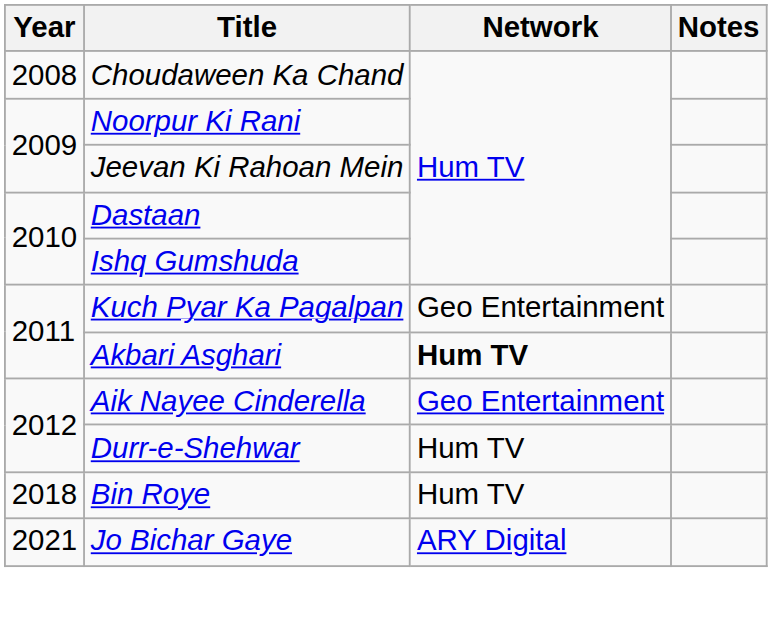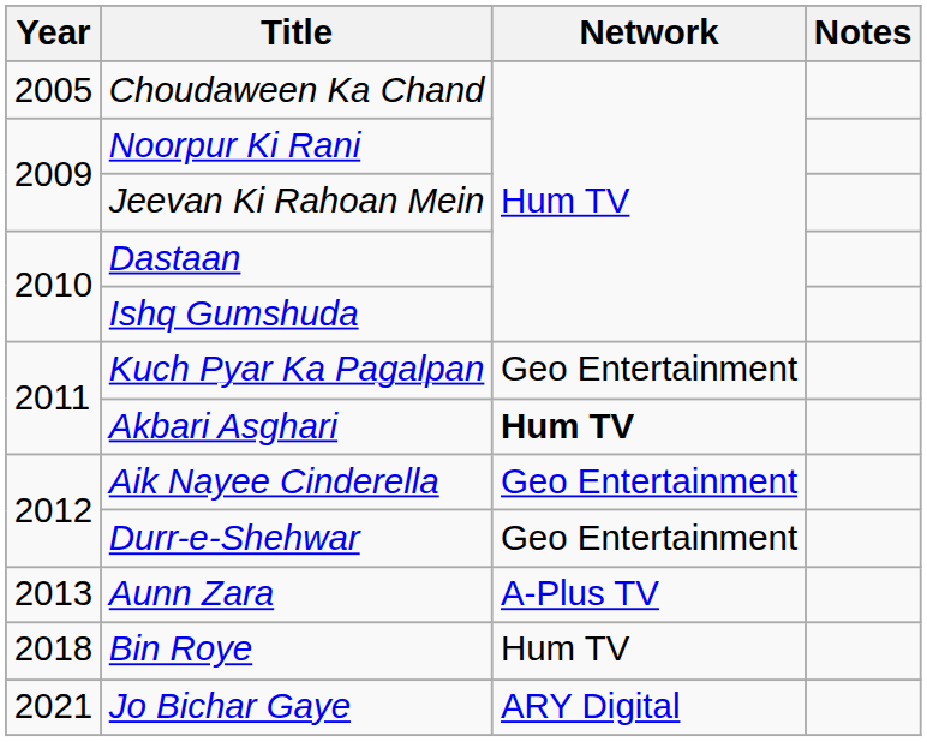Choudaween Ka Chand | Year: 2008 -> 2005
Durr-e-Shehwar | Network: Hum TV -> Geo Entertainment
+ row: 2013 | Aunn Zara | A-Plus TV
